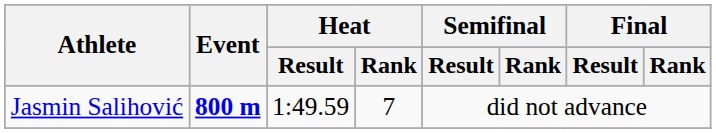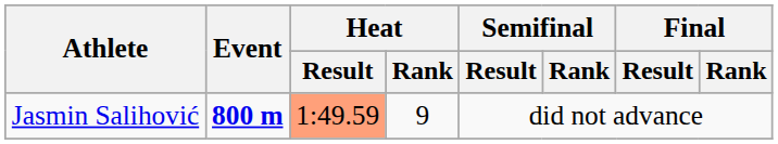Jasmin Salihović | Heat / Result: no background -> lightsalmon background
Jasmin Salihović | Heat / Rank: 7 -> 9
